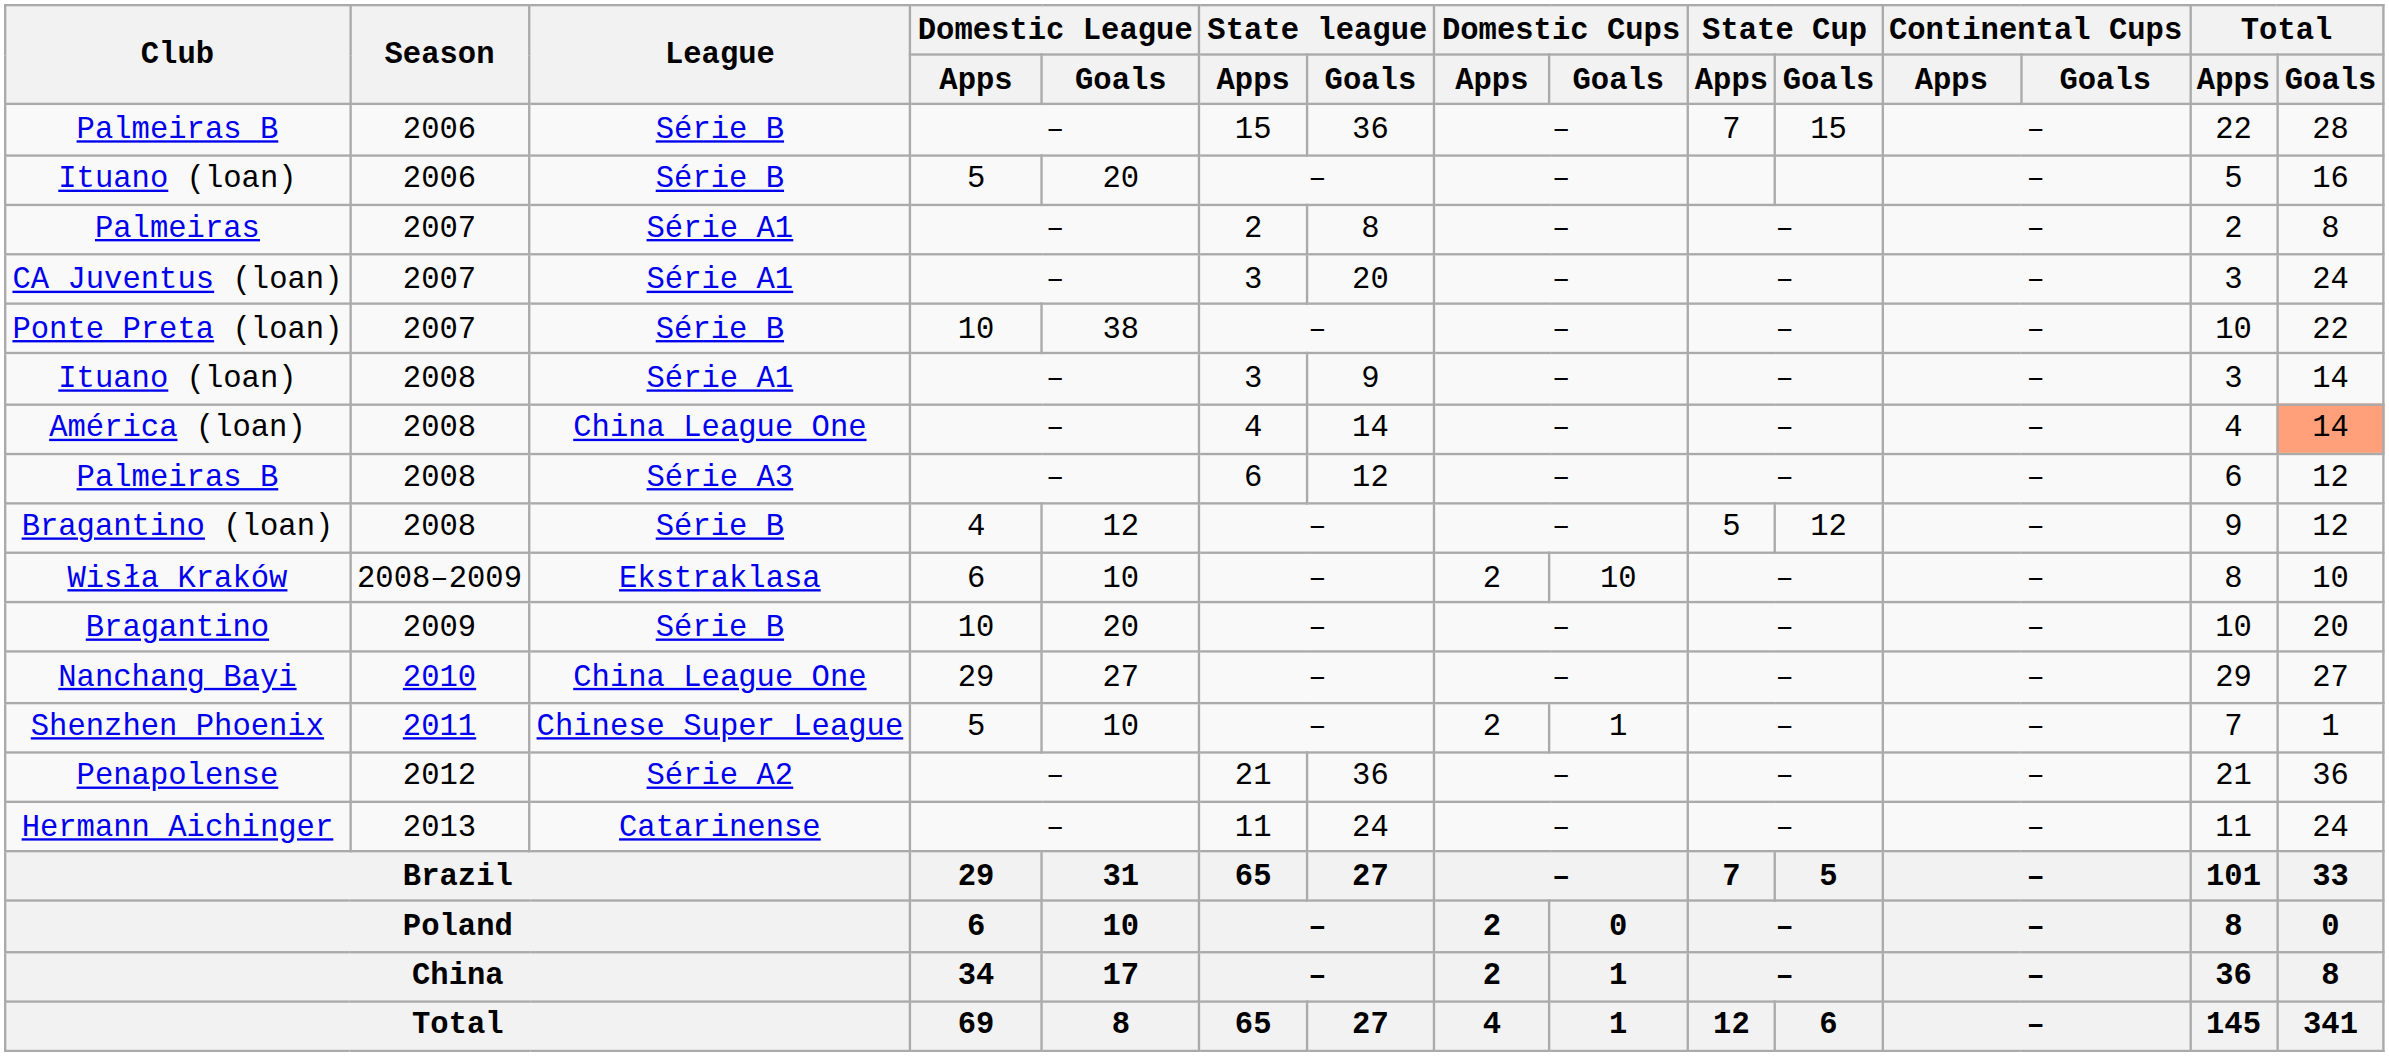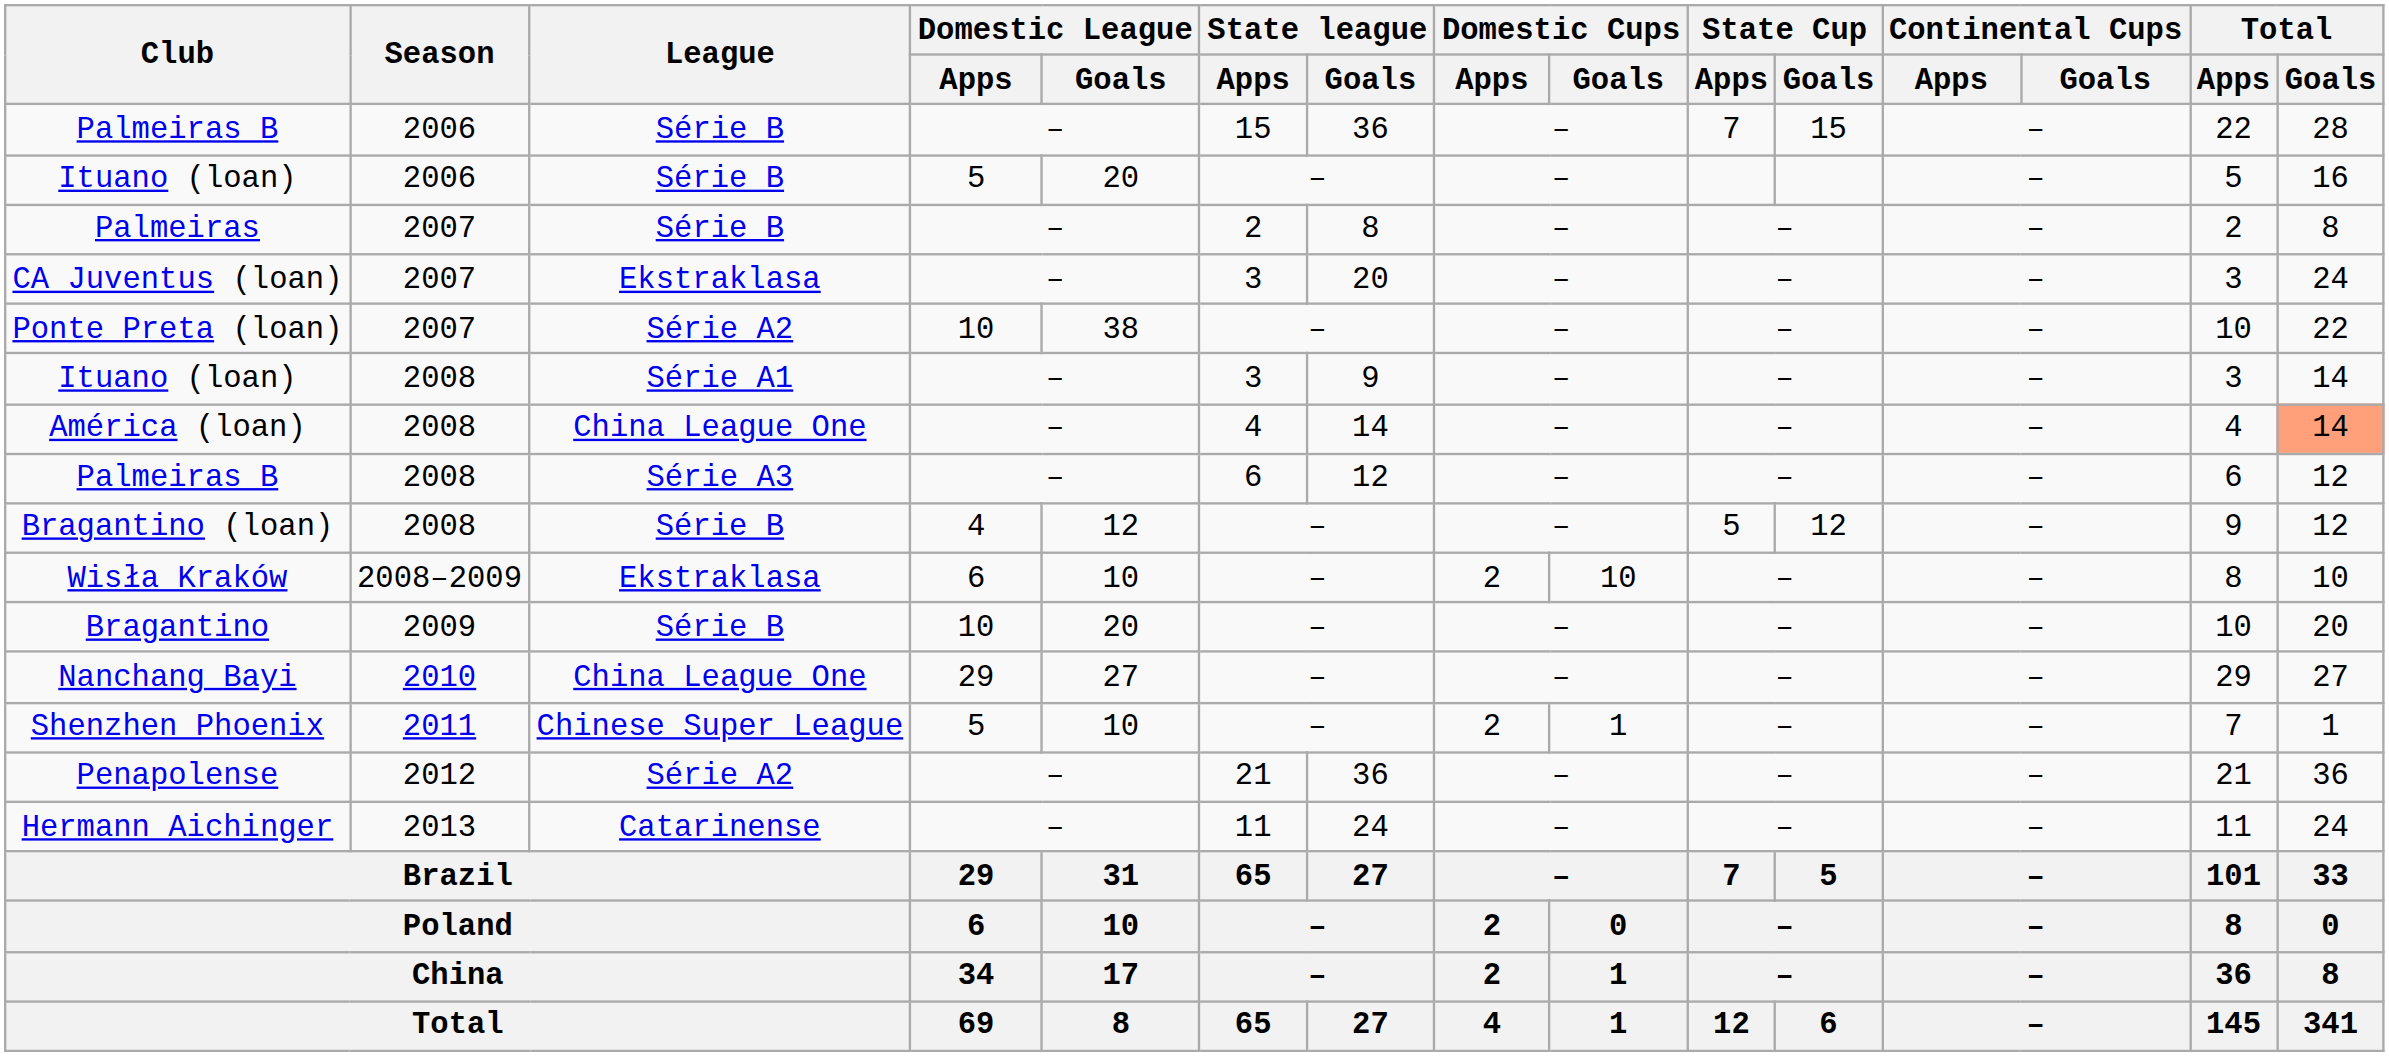Palmeiras | League: Série A1 -> Série B
CA Juventus (loan) | League: Série A1 -> Ekstraklasa
Ponte Preta (loan) | League: Série B -> Série A2
